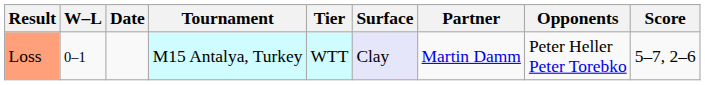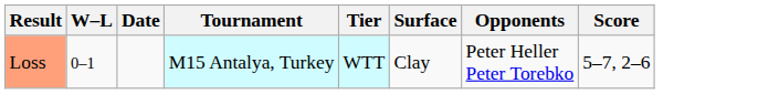- column: Partner | Martin Damm
Loss | Surface: lavender background -> no background
